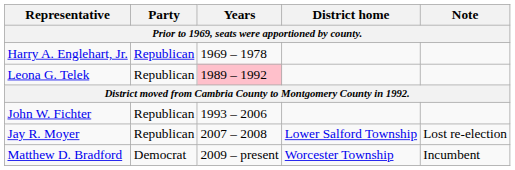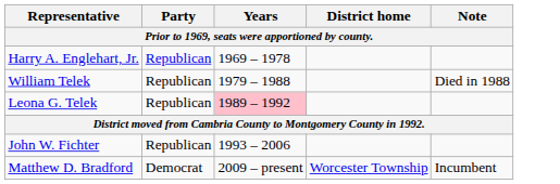+ row: William Telek | Republican | 1979 – 1988 | Died in 1988
- row: Jay R. Moyer | Republican | 2007 – 2008 | Lower Salford Township | Lost re-election
